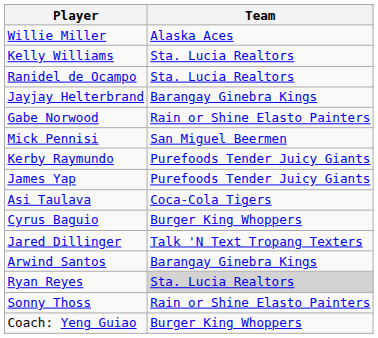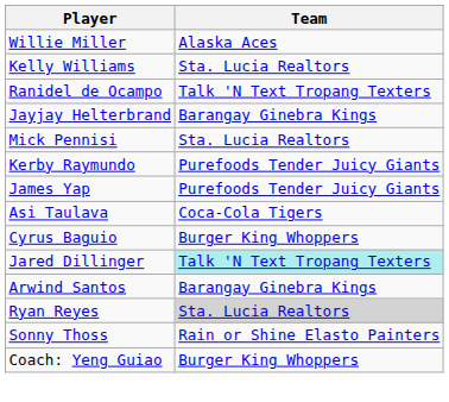Ranidel de Ocampo | Team: Sta. Lucia Realtors -> Talk 'N Text Tropang Texters
- row: Gabe Norwood | Rain or Shine Elasto Painters
Mick Pennisi | Team: San Miguel Beermen -> Sta. Lucia Realtors
Jared Dillinger | Team: no background -> paleturquoise background
